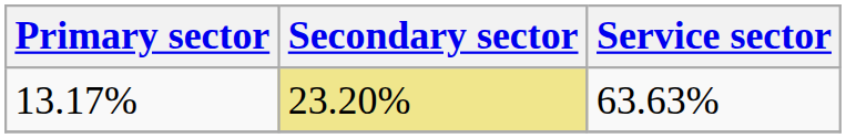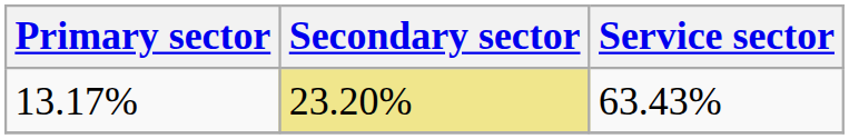13.17% | Service sector: 63.63% -> 63.43%
